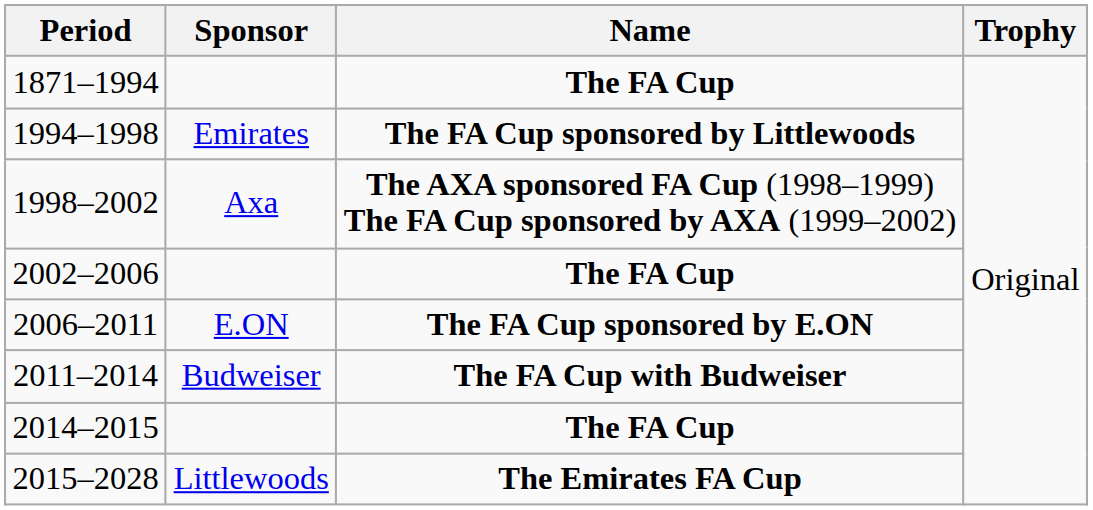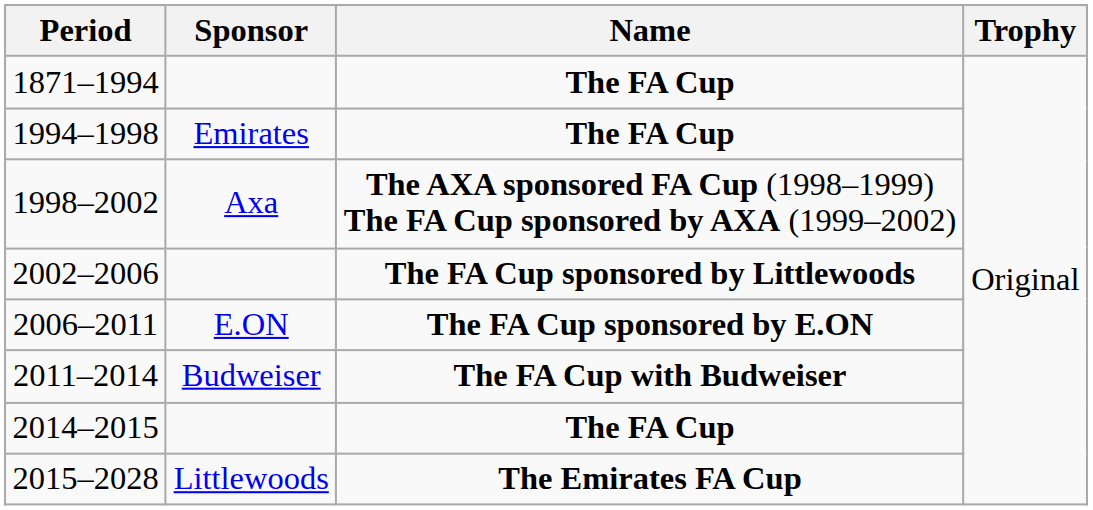1994–1998 | Name: The FA Cup sponsored by Littlewoods -> The FA Cup
2002–2006 | Name: The FA Cup -> The FA Cup sponsored by Littlewoods
